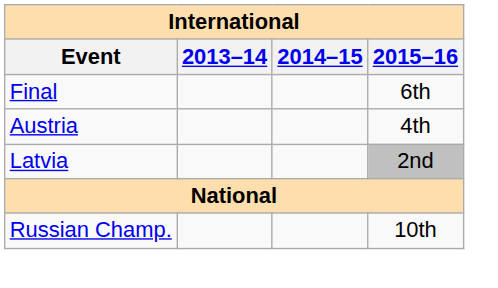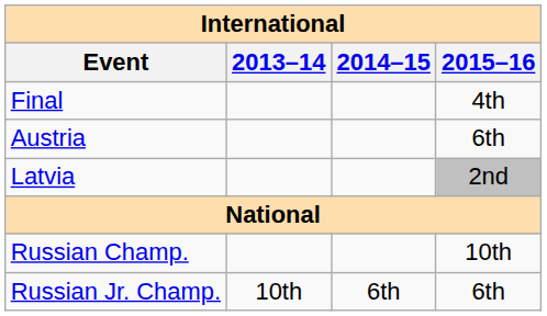Final | 2015–16: 6th -> 4th
Austria | 2015–16: 4th -> 6th
+ row: Russian Jr. Champ. | 10th | 6th | 6th
